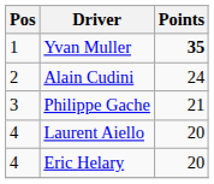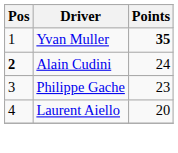Alain Cudini | Pos: normal -> bold
Philippe Gache | Points: 21 -> 23
- row: 4 | Eric Helary | 20
